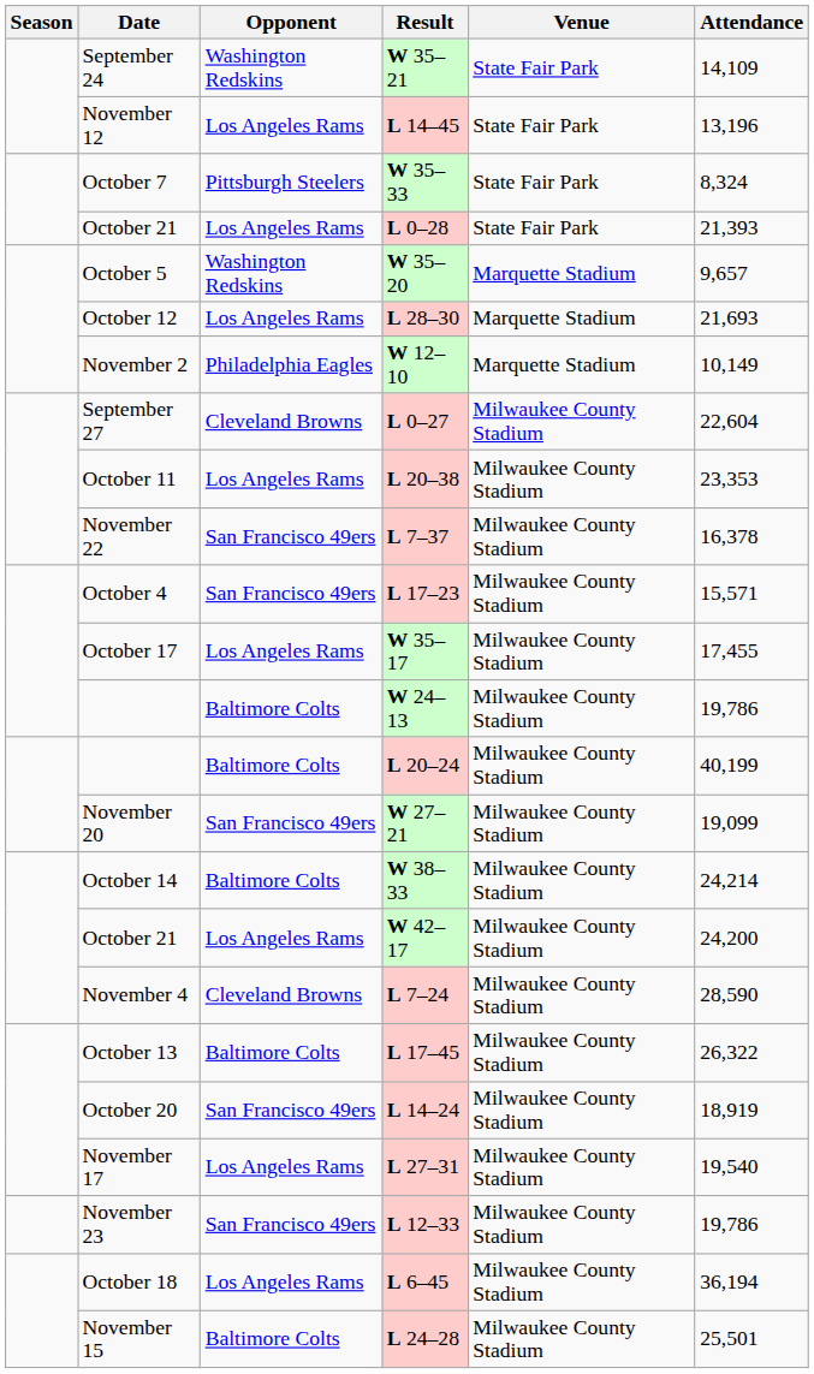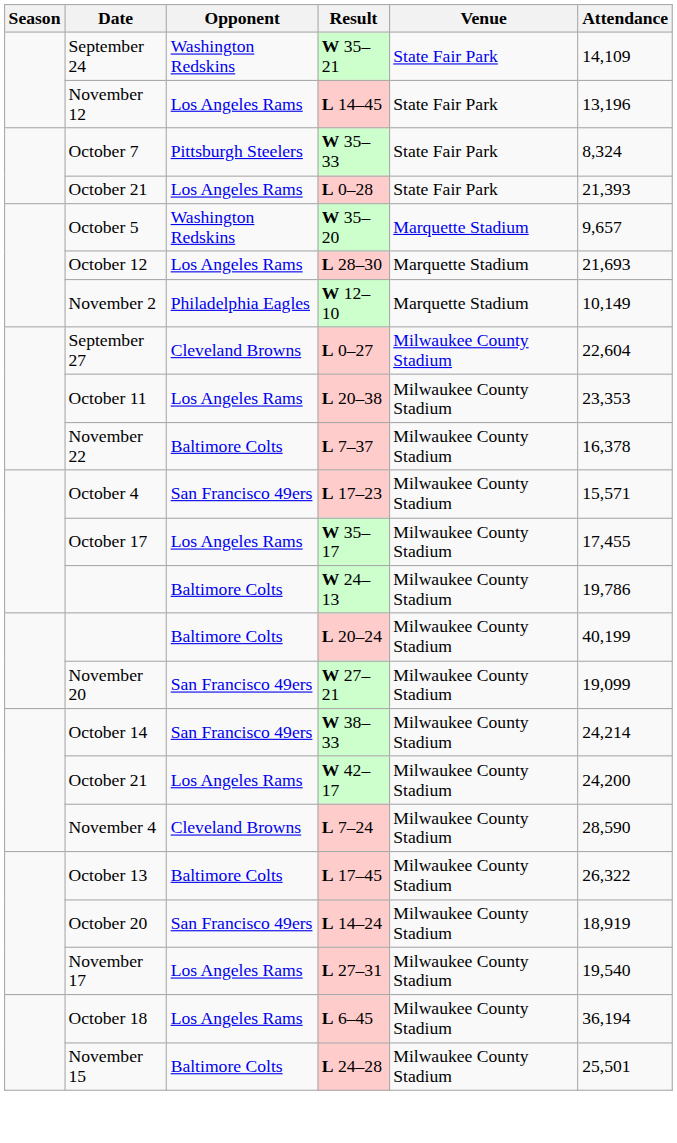November 22 | Opponent: San Francisco 49ers -> Baltimore Colts
October 14 | Opponent: Baltimore Colts -> San Francisco 49ers
- row: November 23 | San Francisco 49ers | L 12–33 | Milwaukee County Stadium | 19,786
